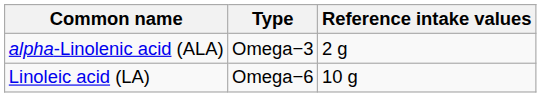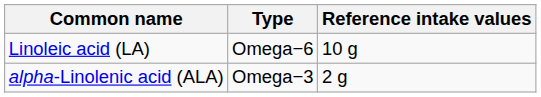rows swapped: alpha-Linolenic acid (ALA) <-> Linoleic acid (LA)
